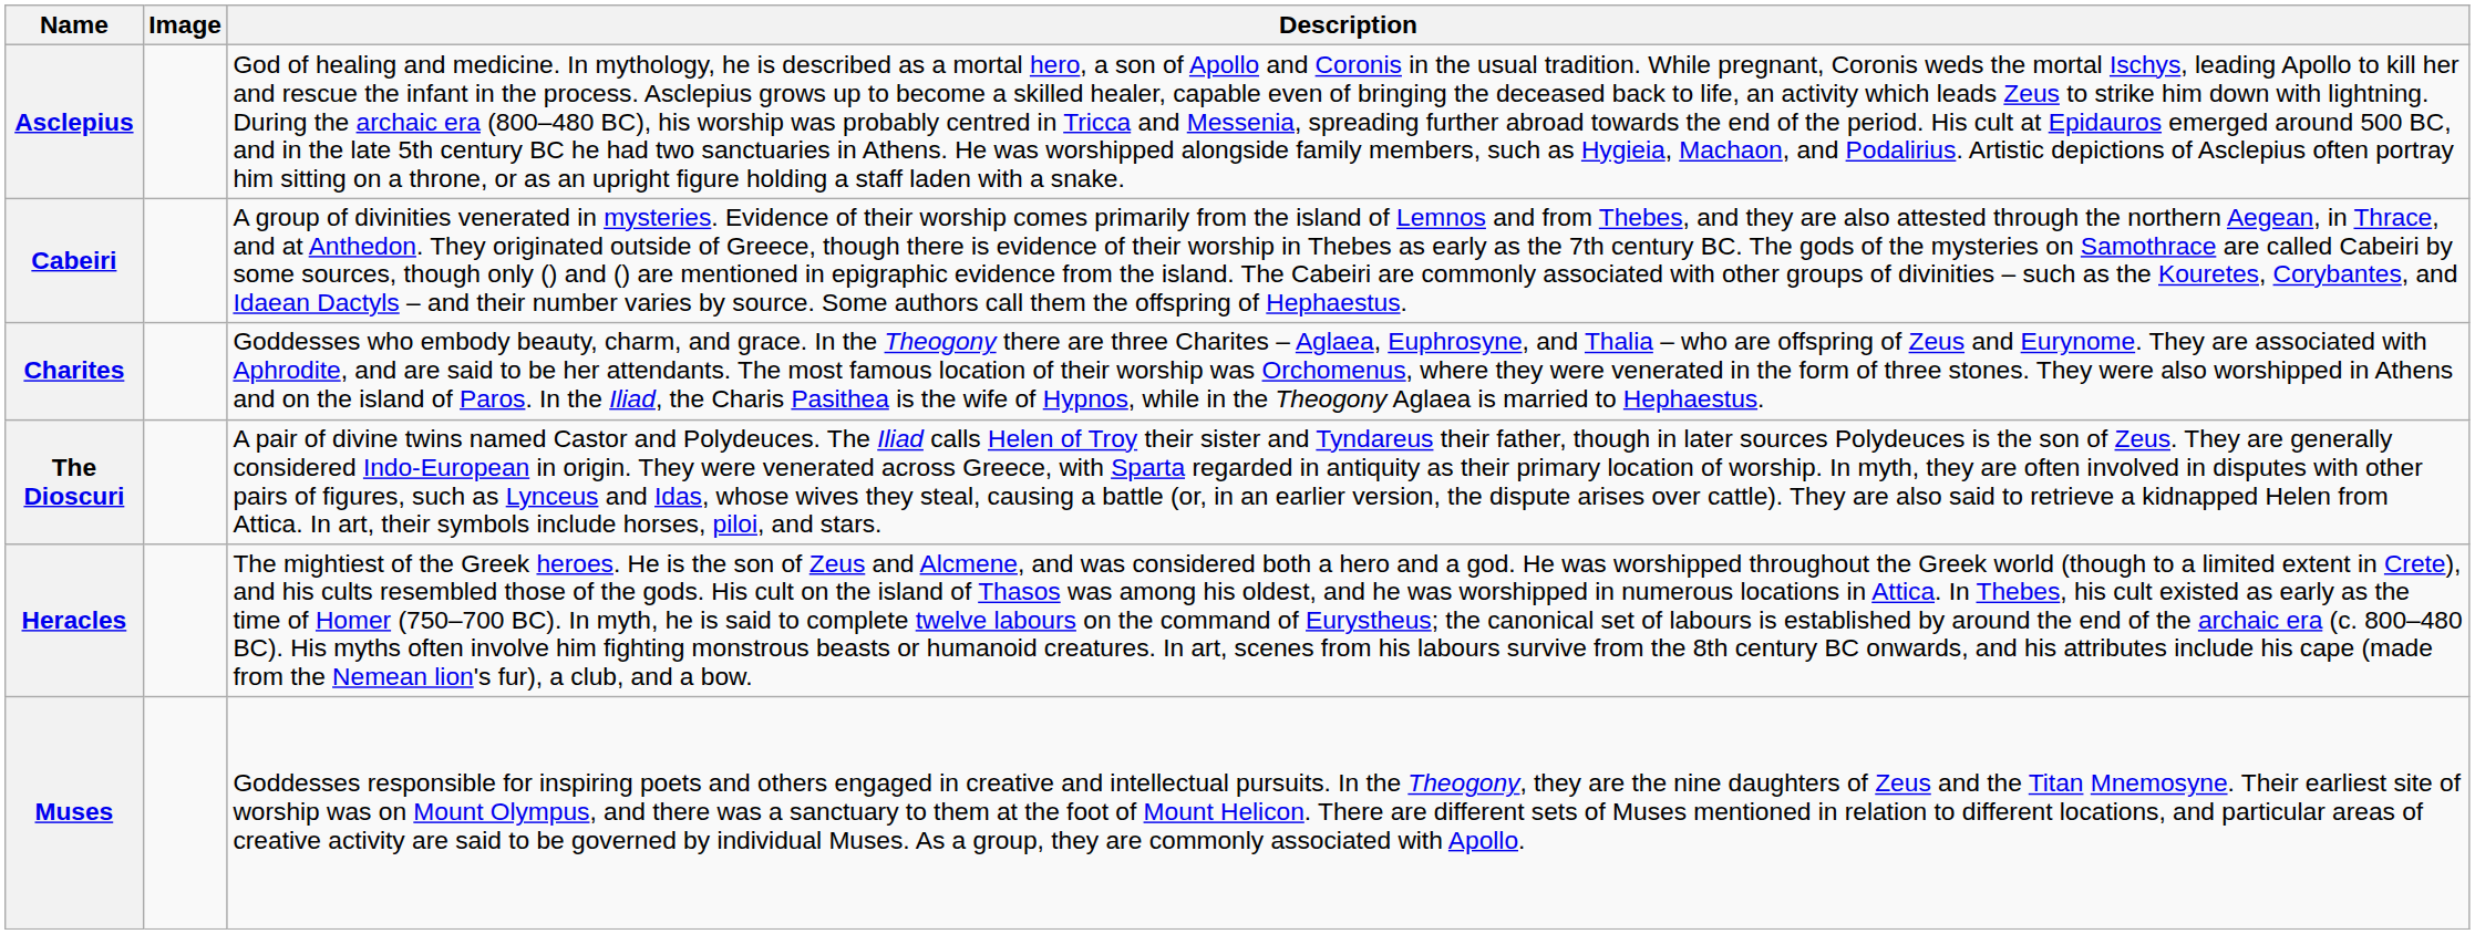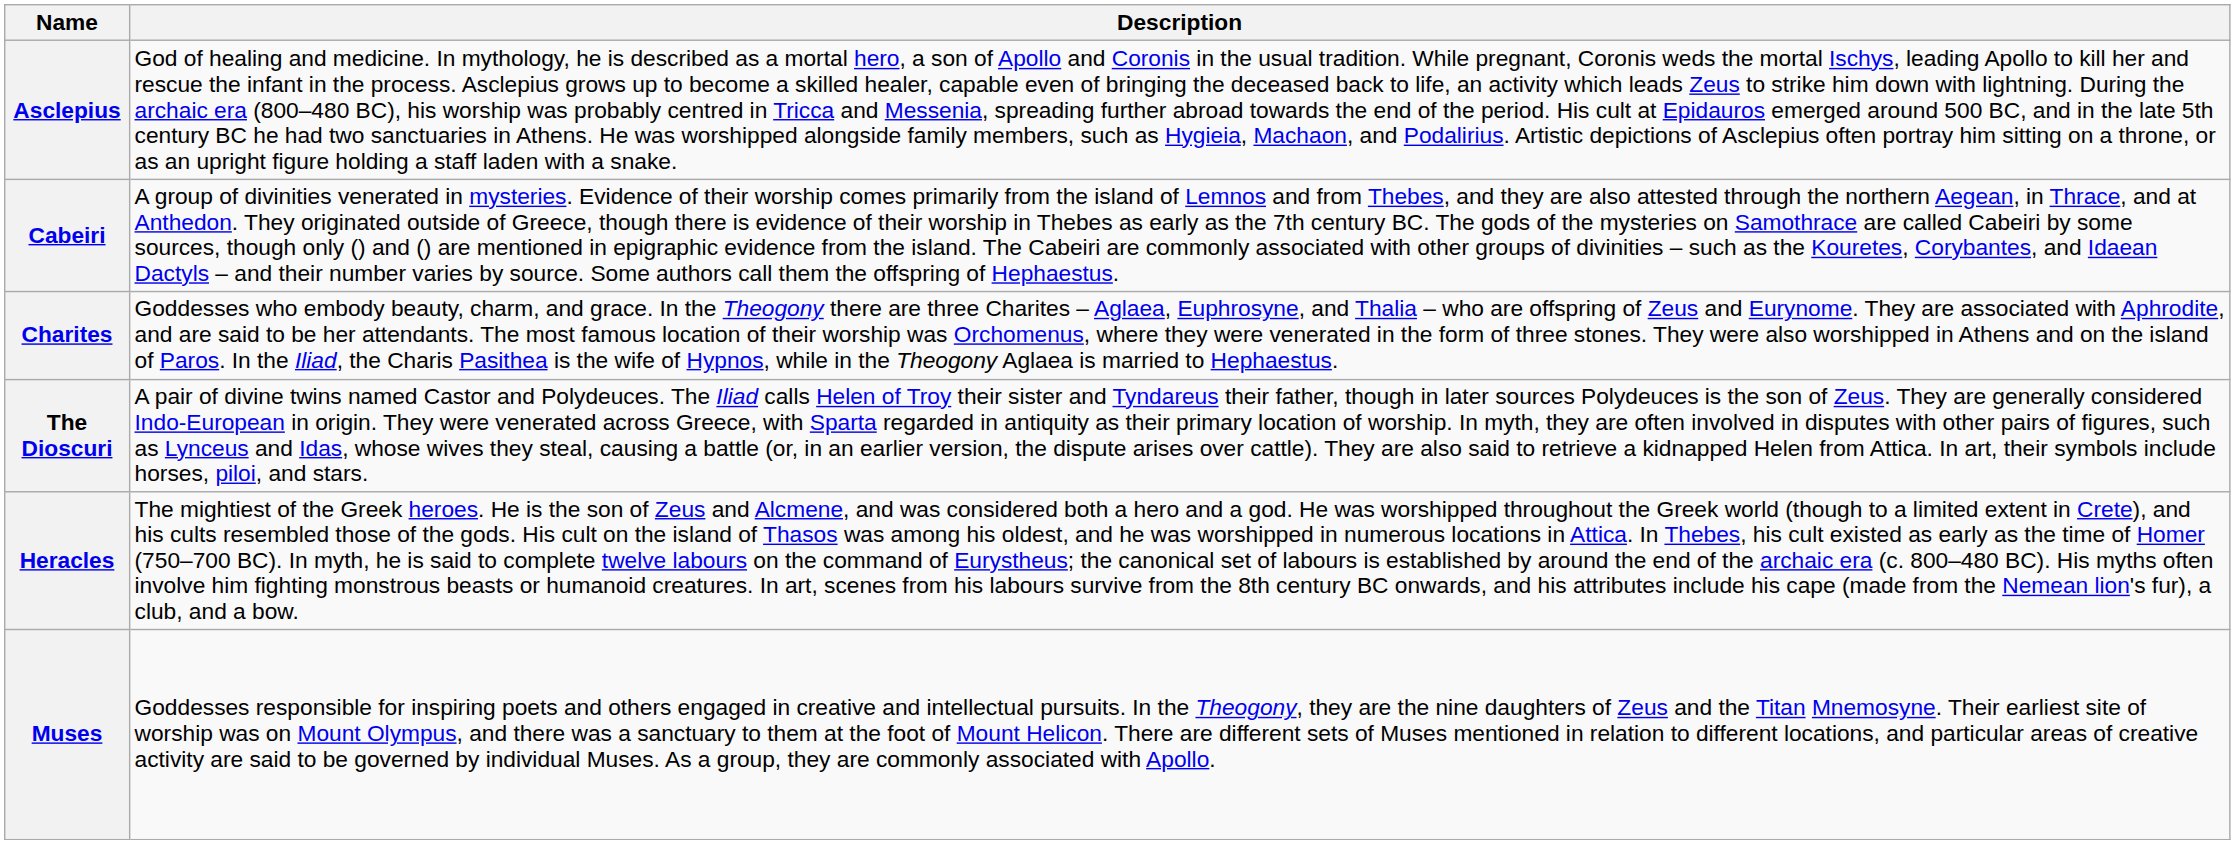- column: Image
